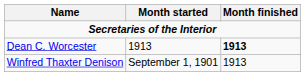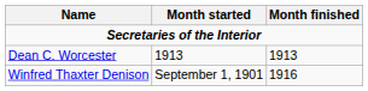Dean C. Worcester | Month finished: bold -> normal
Winfred Thaxter Denison | Month finished: 1913 -> 1916
